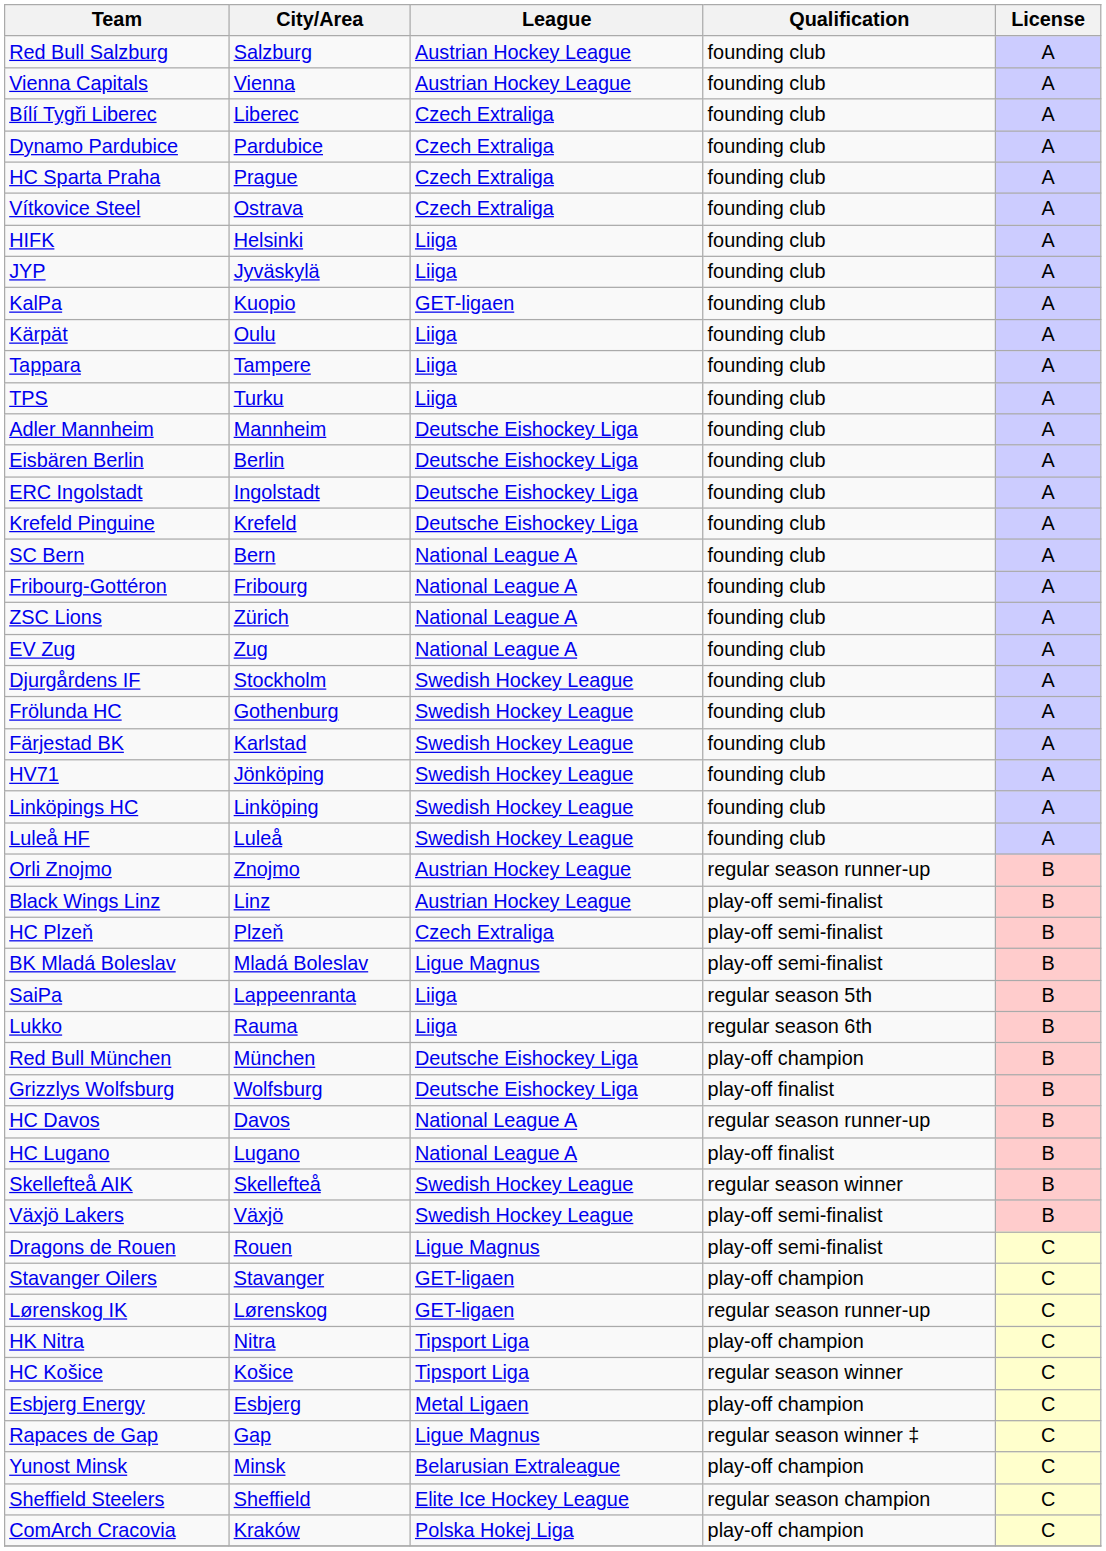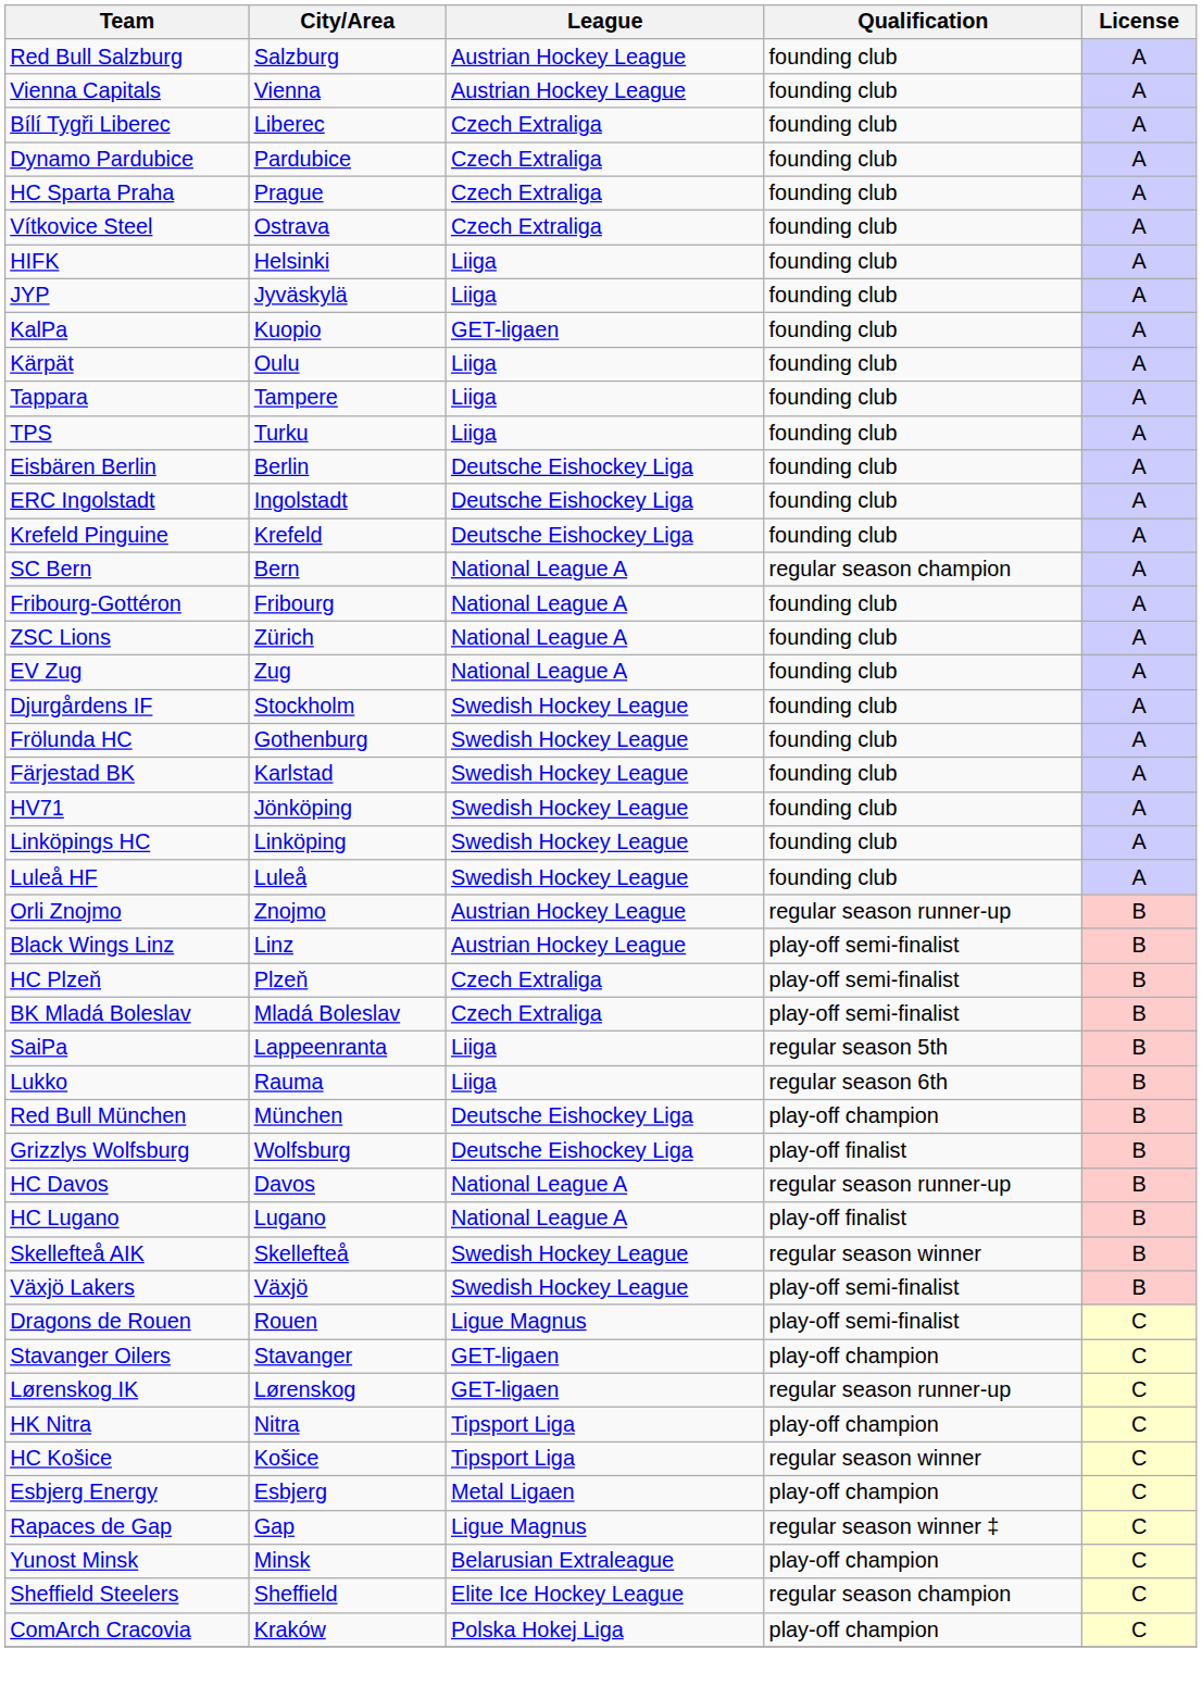- row: Adler Mannheim | Mannheim | Deutsche Eishockey Liga | founding club | A
SC Bern | Qualification: founding club -> regular season champion
BK Mladá Boleslav | League: Ligue Magnus -> Czech Extraliga
